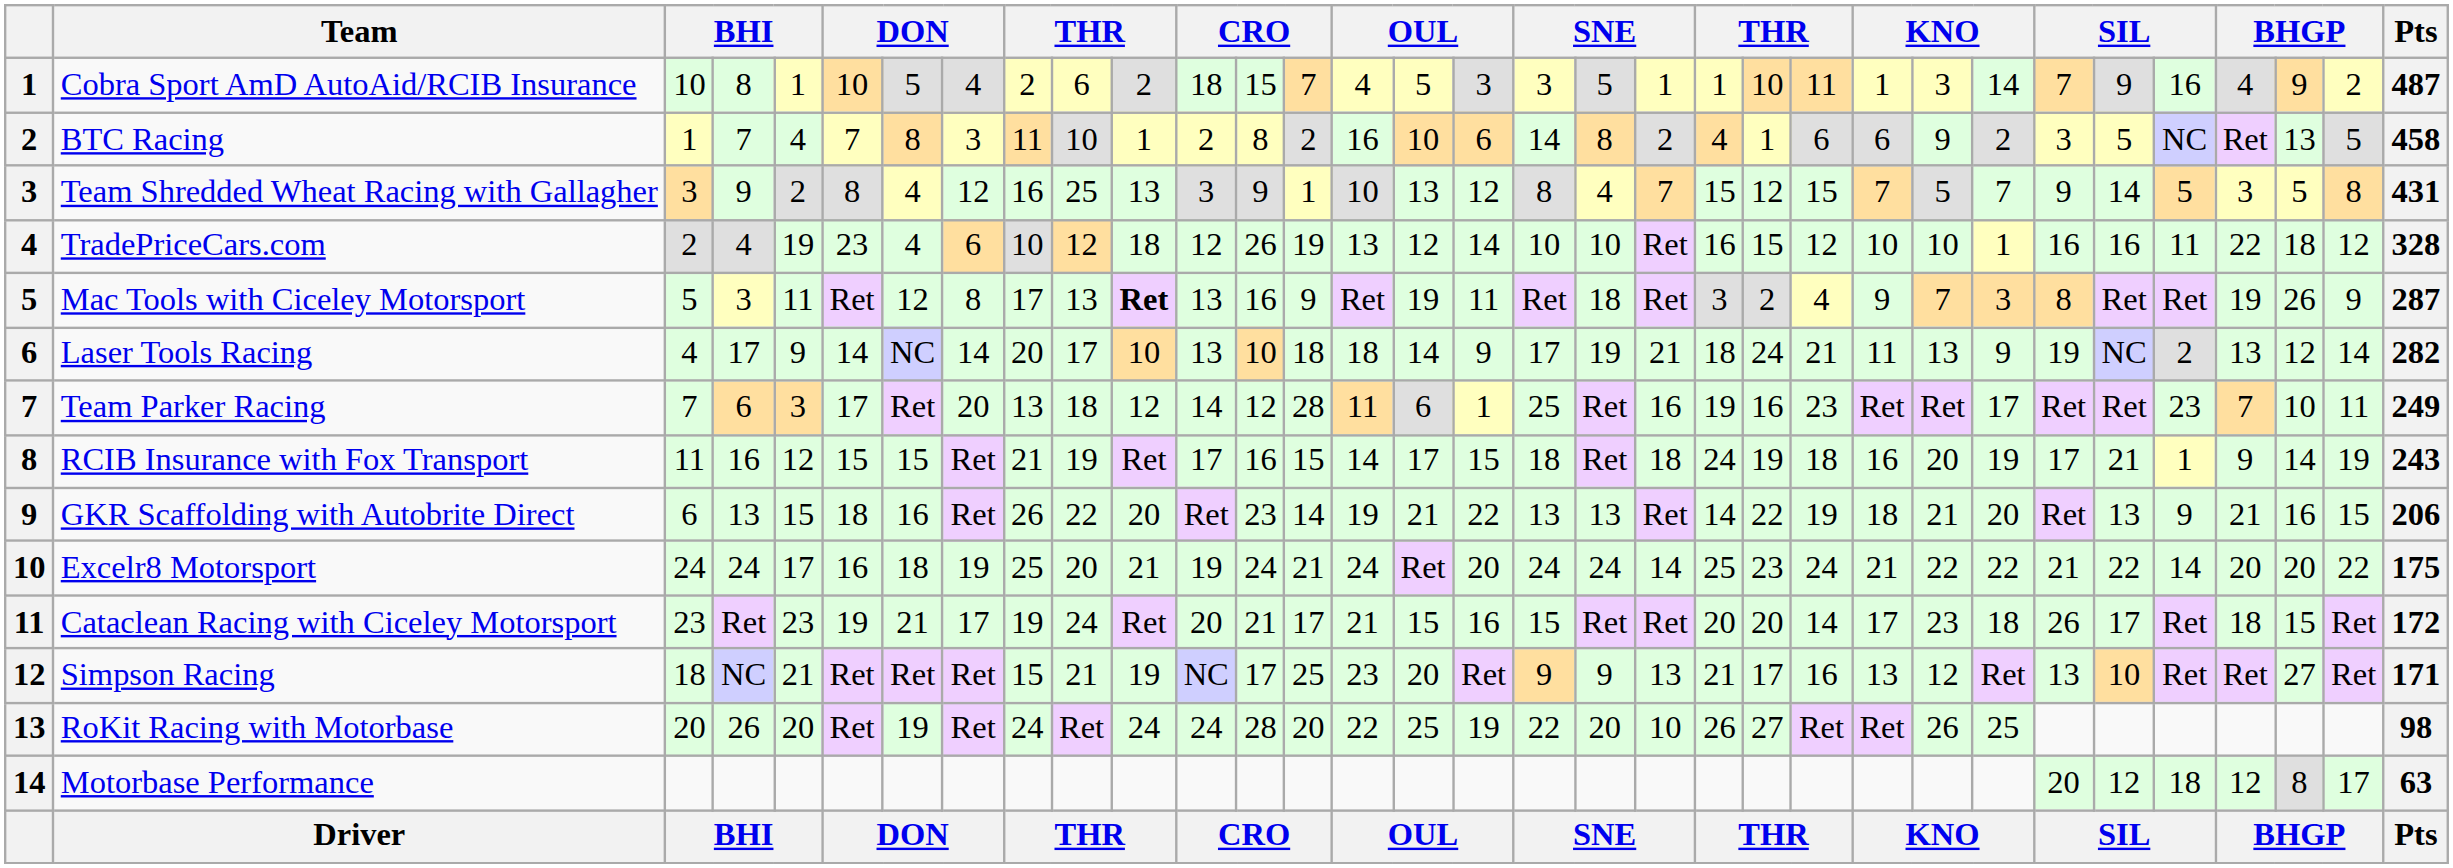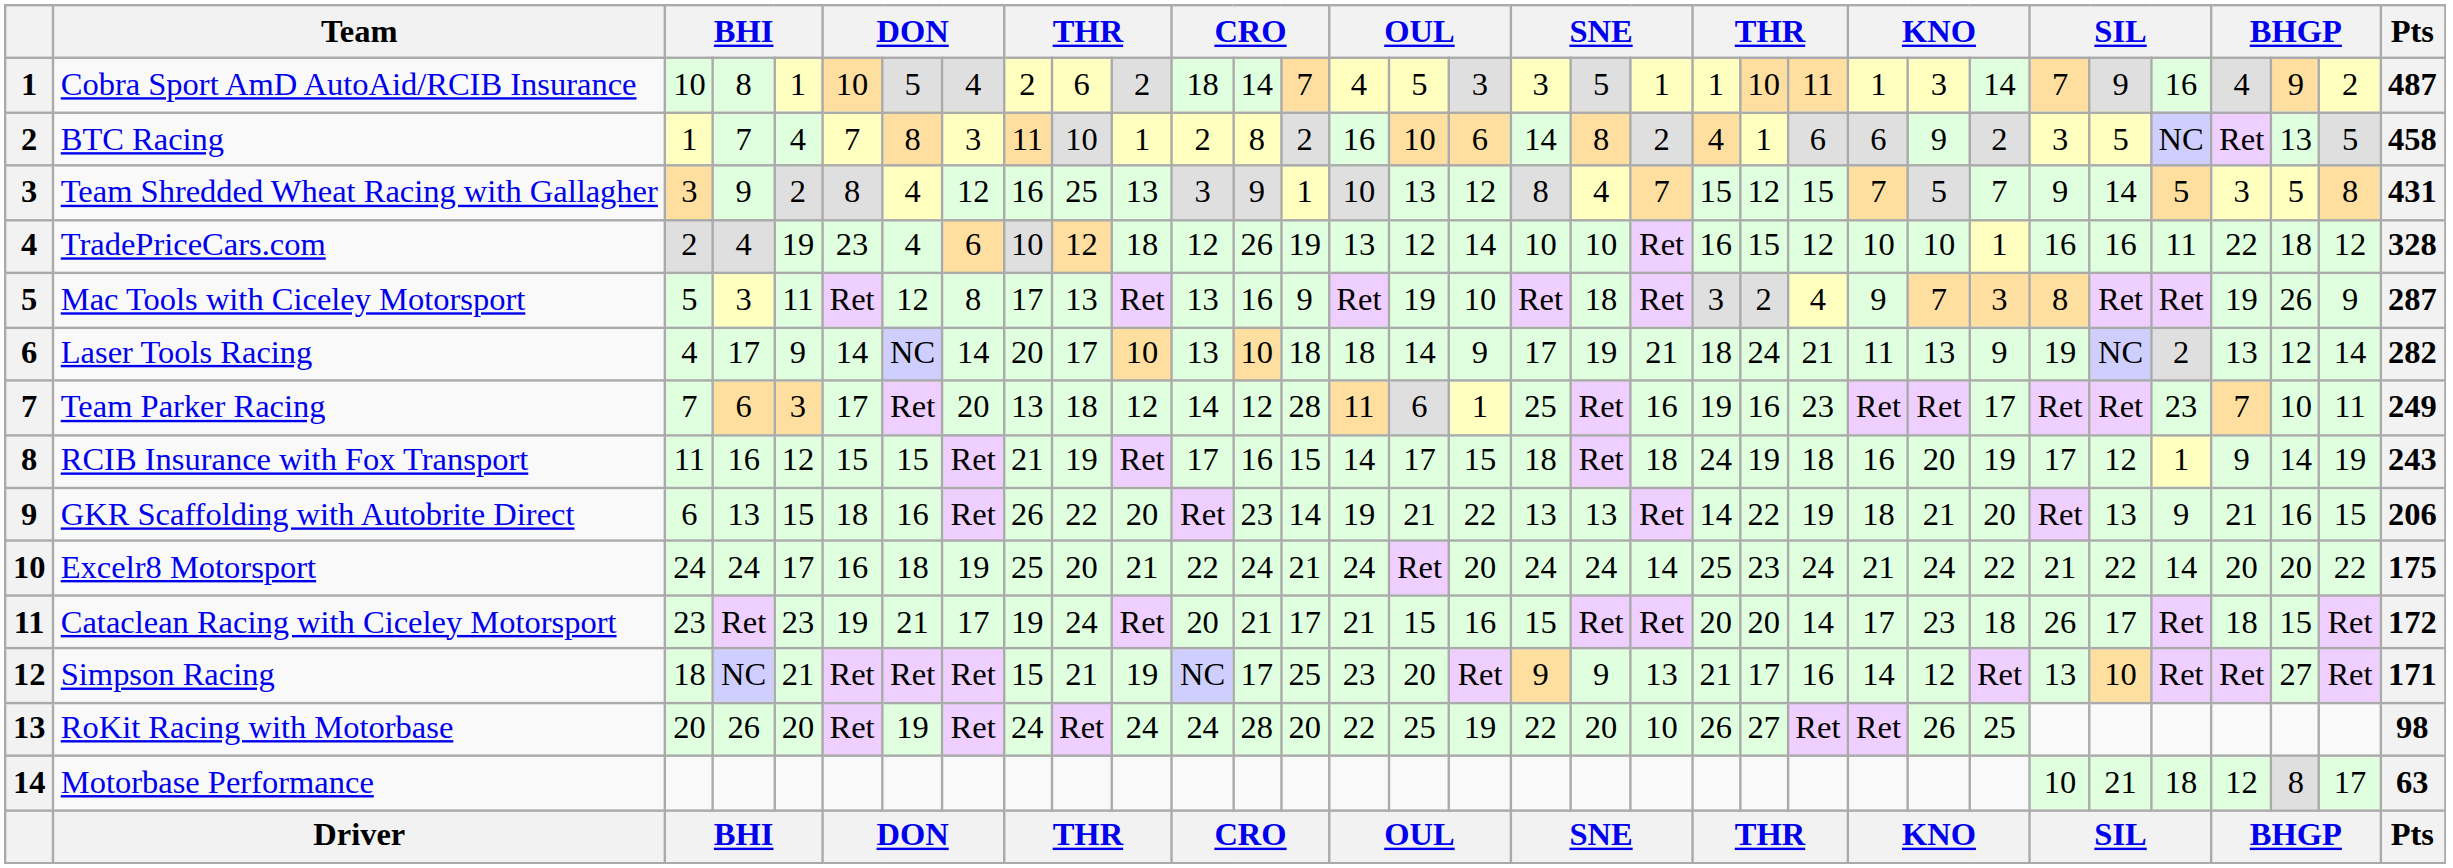Cobra Sport AmD AutoAid/RCIB Insurance | column 13: 15 -> 14
Mac Tools with Ciceley Motorsport | column 11: bold -> normal
Mac Tools with Ciceley Motorsport | column 17: 11 -> 10
RCIB Insurance with Fox Transport | column 28: 21 -> 12
Excelr8 Motorsport | column 12: 19 -> 22
Excelr8 Motorsport | column 25: 22 -> 24
Simpson Racing | column 24: 13 -> 14
Motorbase Performance | column 27: 20 -> 10
Motorbase Performance | column 28: 12 -> 21
